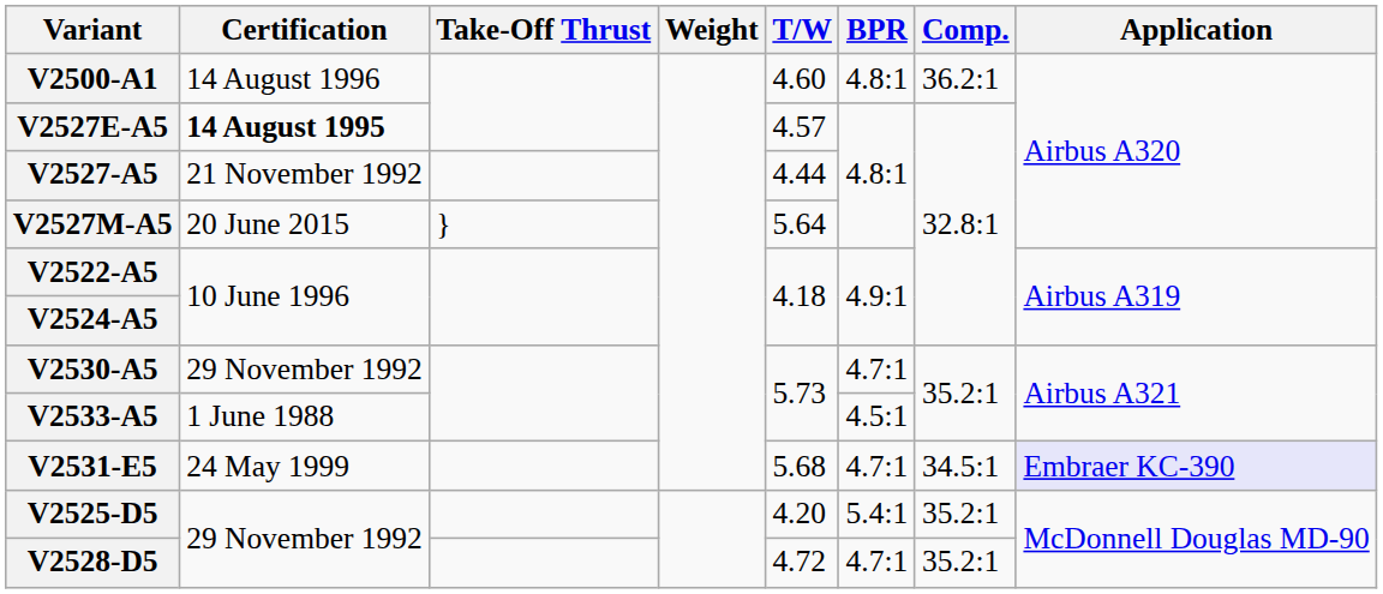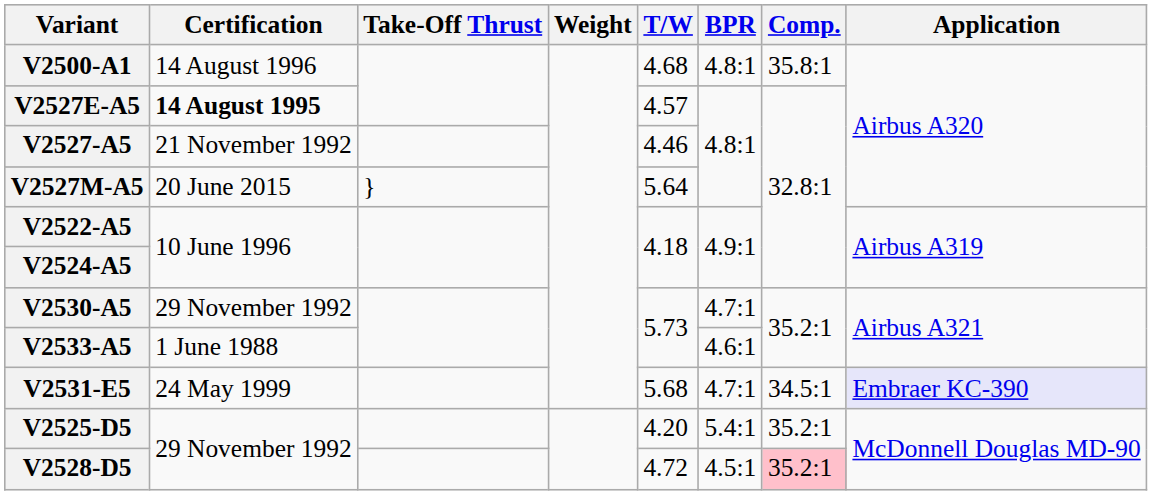V2500-A1 | T/W: 4.60 -> 4.68
V2500-A1 | Comp.: 36.2:1 -> 35.8:1
V2527-A5 | T/W: 4.44 -> 4.46
V2533-A5 | BPR: 4.5:1 -> 4.6:1
V2528-D5 | BPR: 4.7:1 -> 4.5:1
V2528-D5 | Comp.: no background -> pink background
